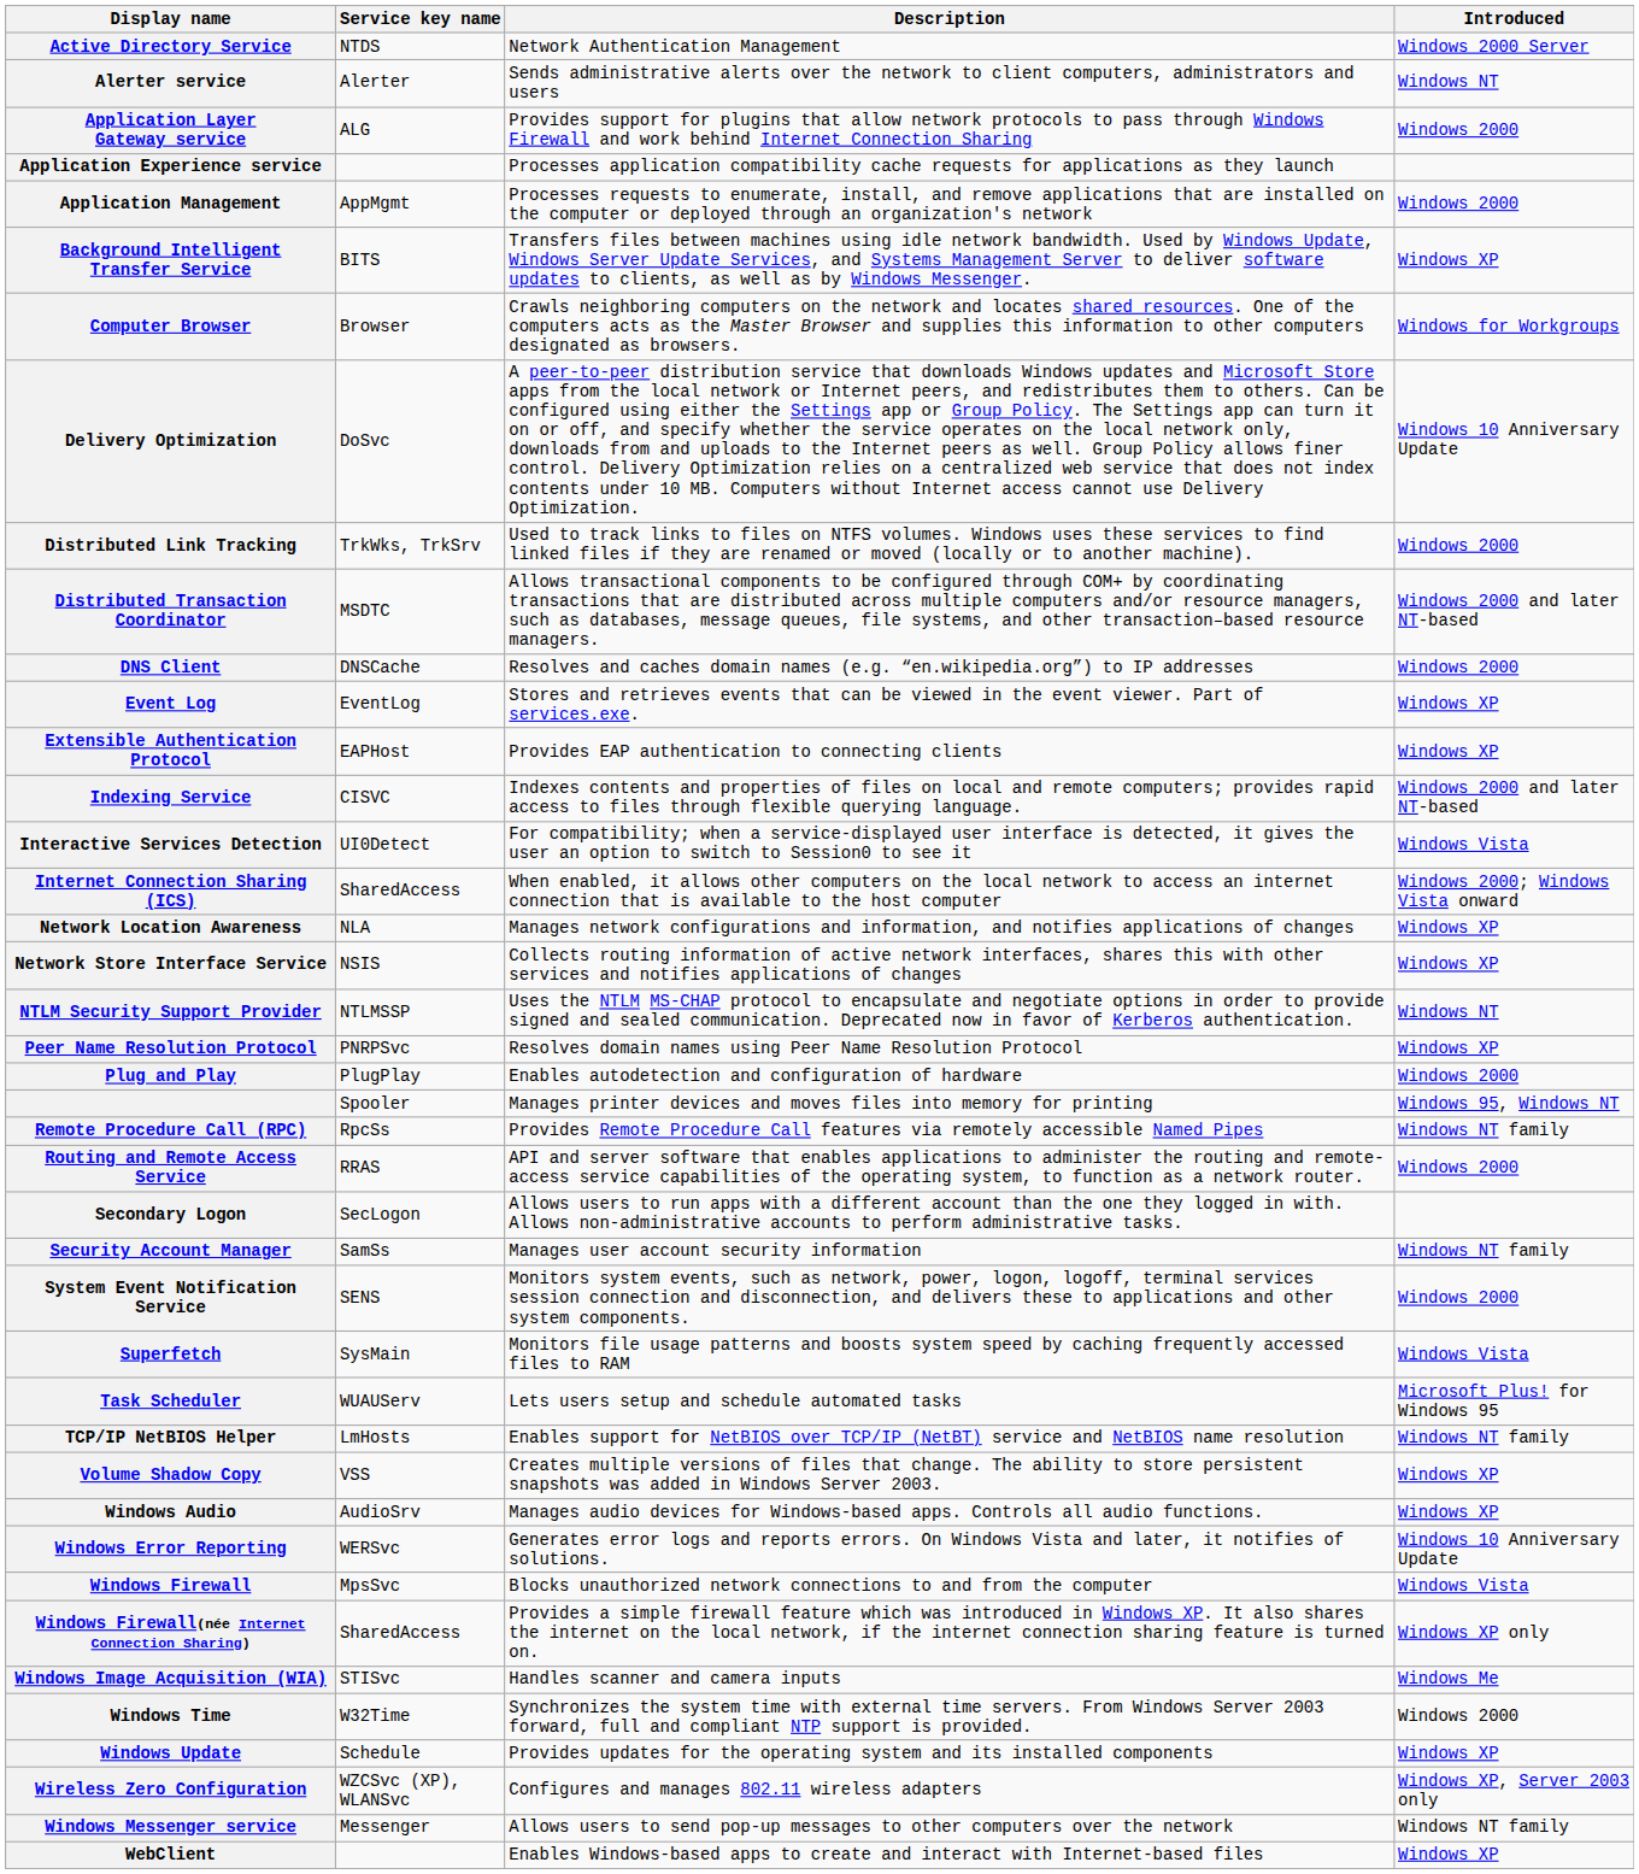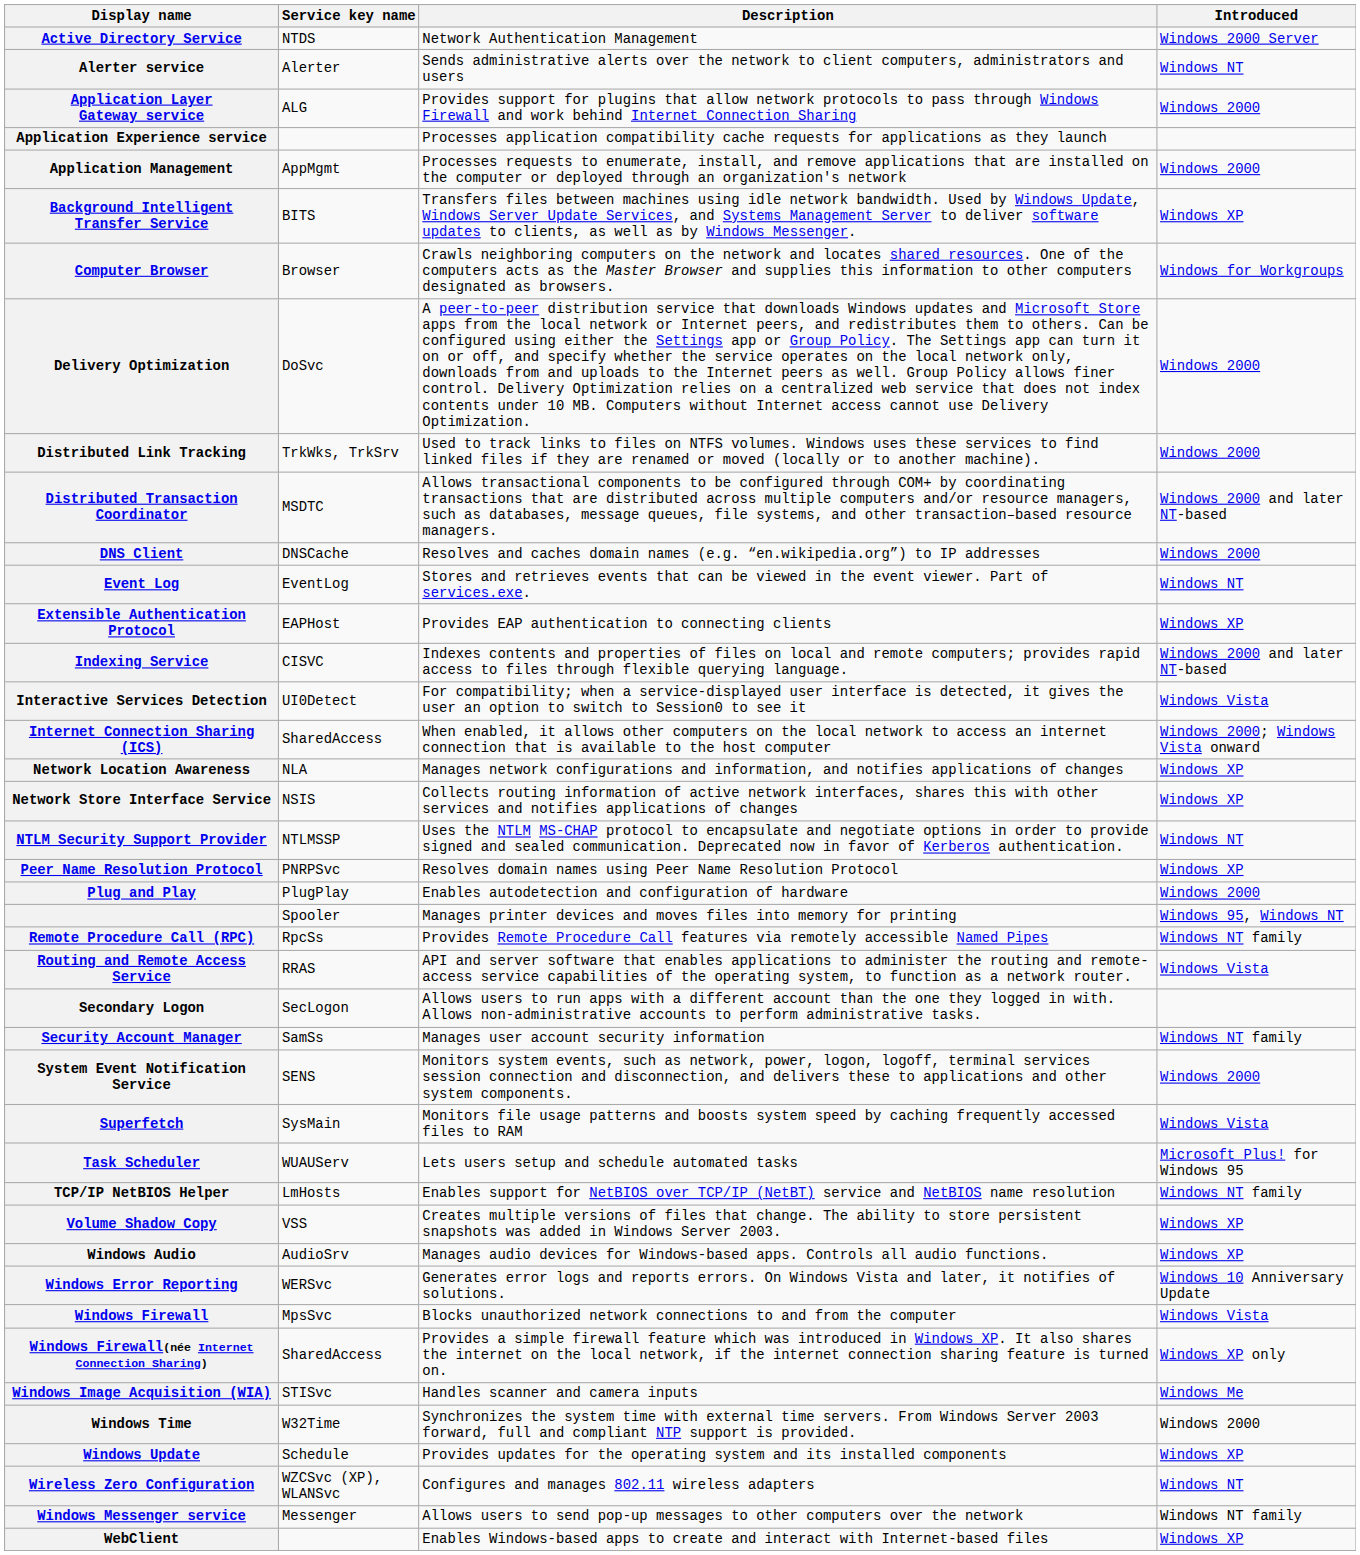Delivery Optimization | Introduced: Windows 10 Anniversary Update -> Windows 2000
Event Log | Introduced: Windows XP -> Windows NT
Routing and Remote Access Service | Introduced: Windows 2000 -> Windows Vista
Wireless Zero Configuration | Introduced: Windows XP, Server 2003 only -> Windows NT
